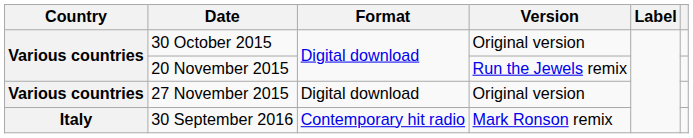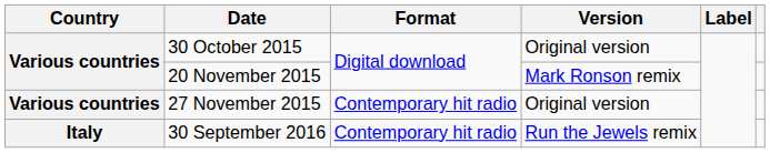20 November 2015 | Version: Run the Jewels remix -> Mark Ronson remix
27 November 2015 | Format: Digital download -> Contemporary hit radio
30 September 2016 | Version: Mark Ronson remix -> Run the Jewels remix
